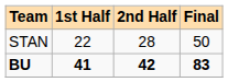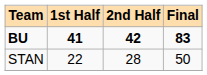rows swapped: STAN <-> BU
